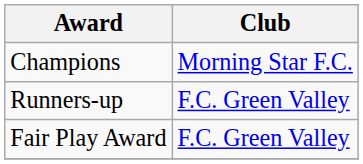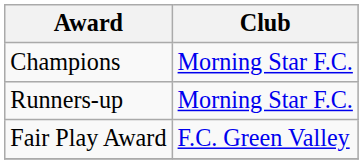Runners-up | Club: F.C. Green Valley -> Morning Star F.C.
